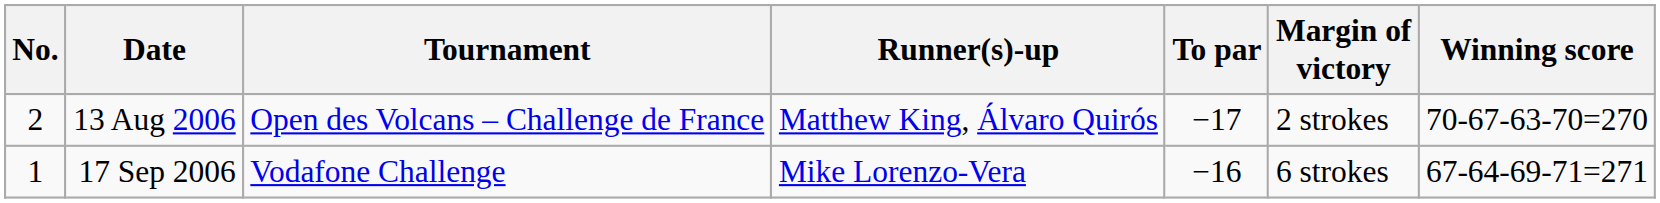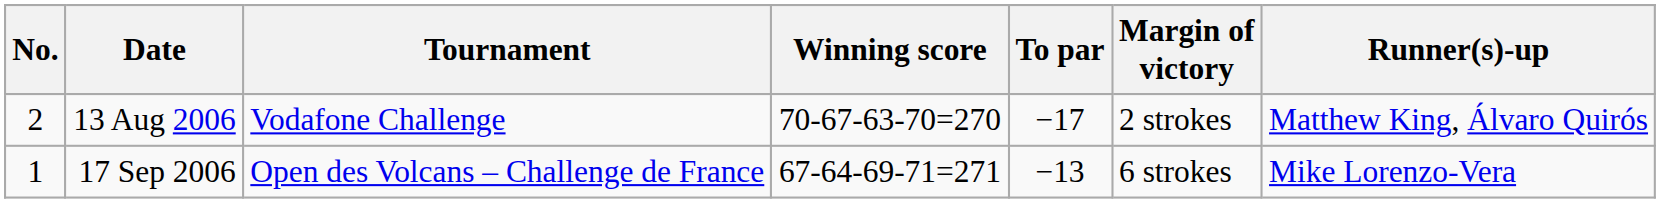columns swapped: Winning score <-> Runner(s)-up
13 Aug 2006 | Tournament: Open des Volcans – Challenge de France -> Vodafone Challenge
17 Sep 2006 | Tournament: Vodafone Challenge -> Open des Volcans – Challenge de France
17 Sep 2006 | To par: −16 -> −13
